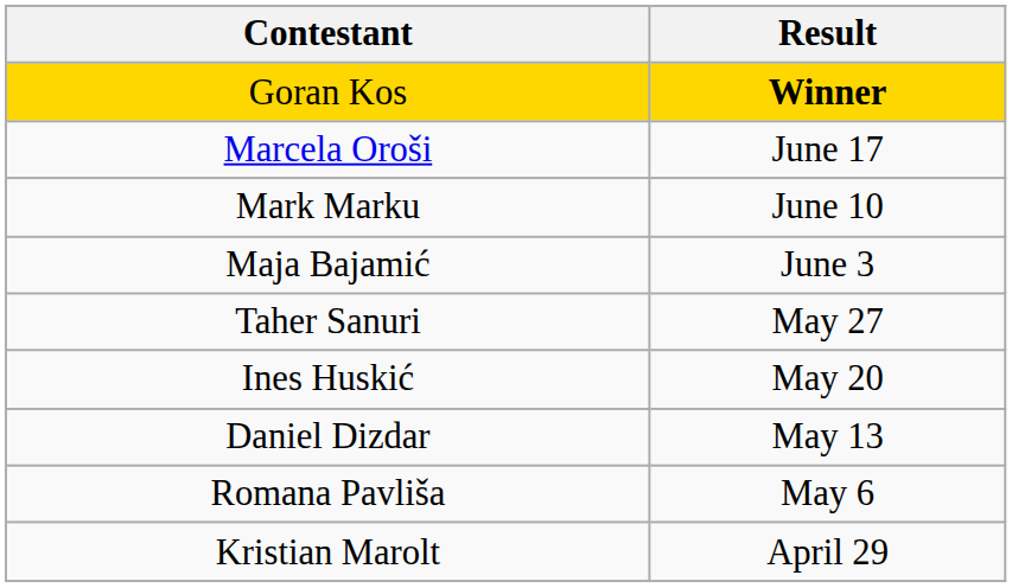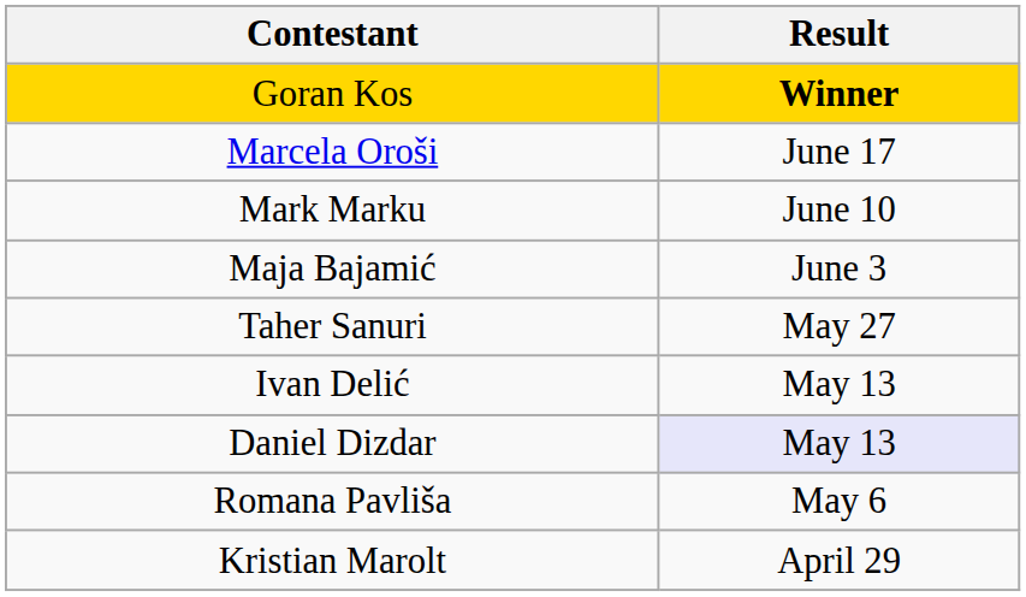- row: Ines Huskić | May 20
+ row: Ivan Delić | May 13
Daniel Dizdar | Result: no background -> lavender background
